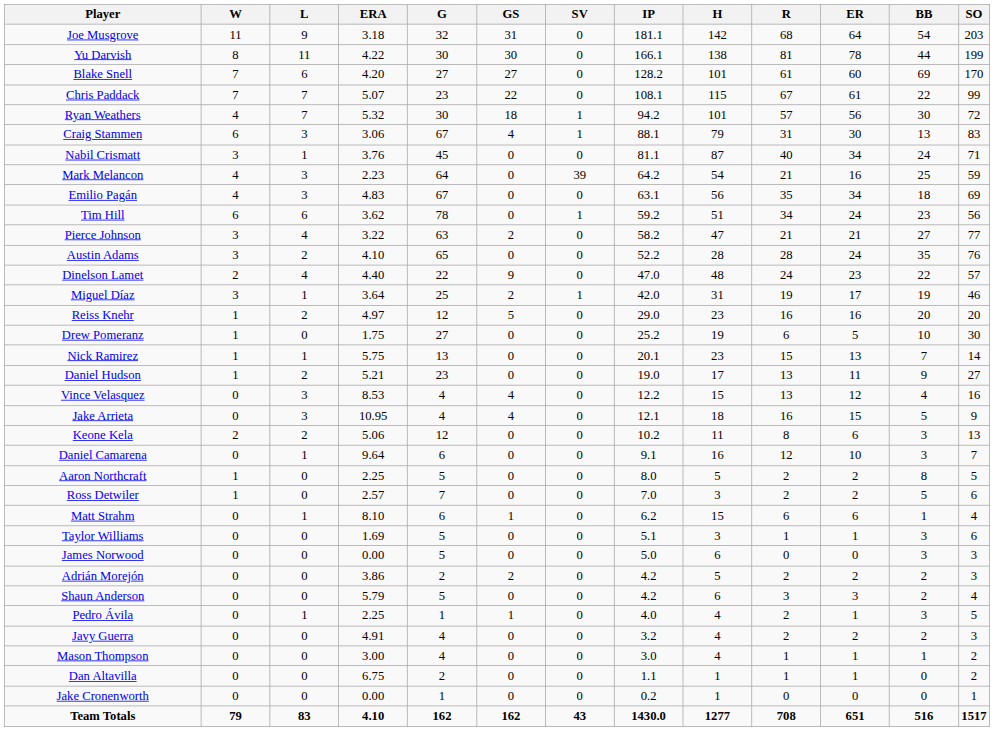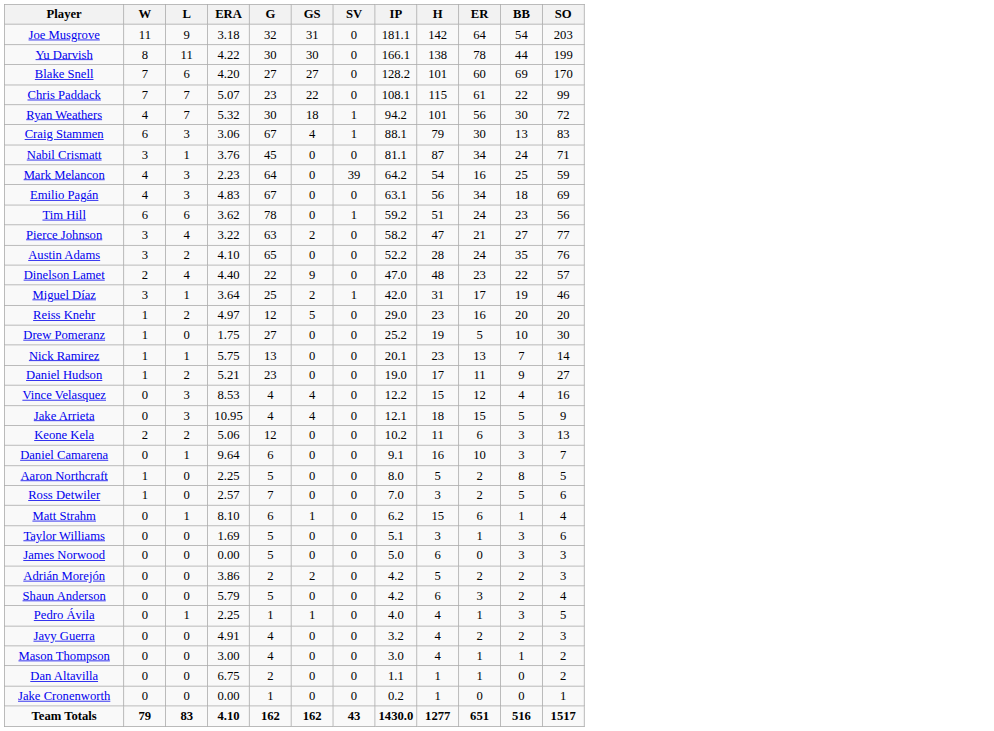- column: R | 68 | 81 | 61 | 67 | 57 | 31 | 40 | 21 | 35 | 34 | 21 | 28 | 24 | 19 | 16 | 6 | 15 | 13 | 13 | 16 | 8 | 12 | 2 | 2 | 6 | 1 | 0 | 2 | 3 | 2 | 2 | 1 | 1 | 0 | 708
